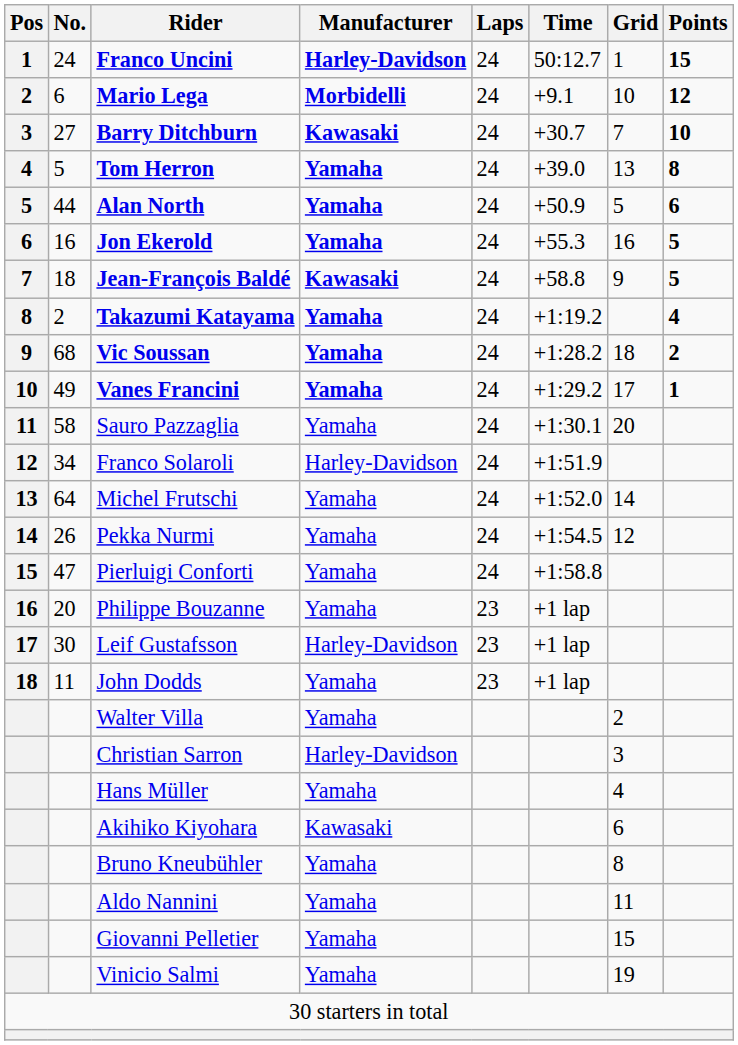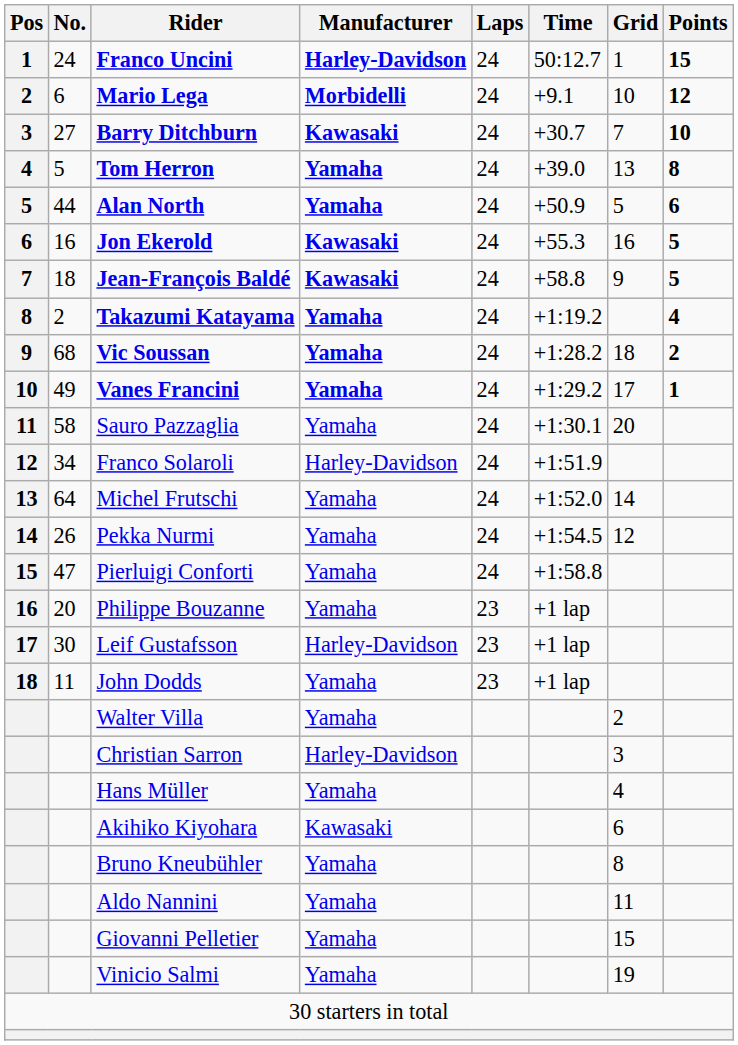Jon Ekerold | Manufacturer: Yamaha -> Kawasaki
